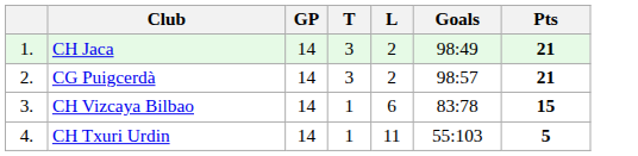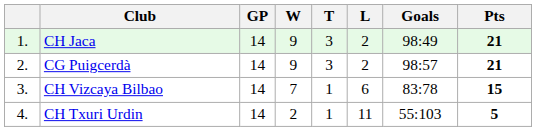+ column: W | 9 | 9 | 7 | 2
